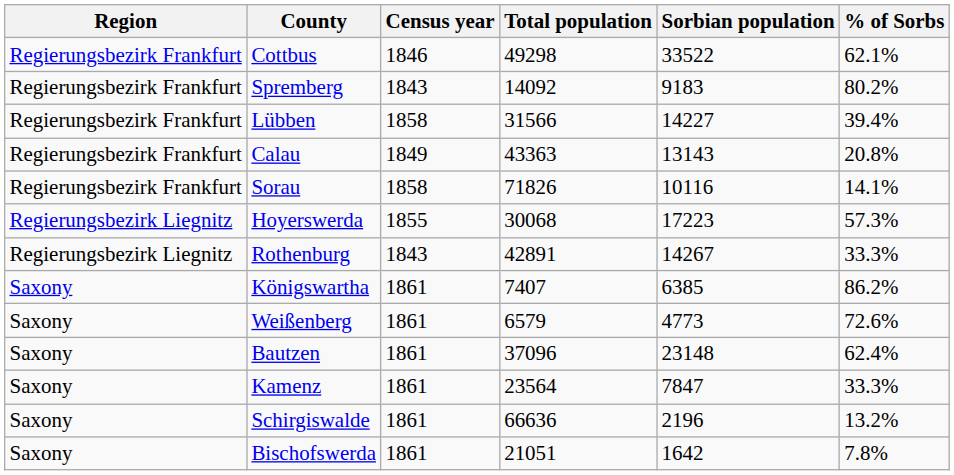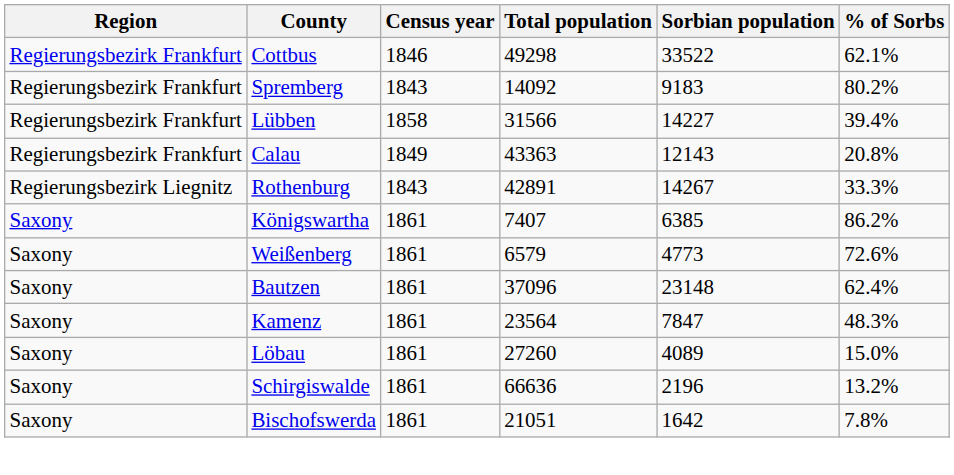Calau | Sorbian population: 13143 -> 12143
- row: Regierungsbezirk Frankfurt | Sorau | 1858 | 71826 | 10116 | 14.1%
- row: Regierungsbezirk Liegnitz | Hoyerswerda | 1855 | 30068 | 17223 | 57.3%
Kamenz | % of Sorbs: 33.3% -> 48.3%
+ row: Saxony | Löbau | 1861 | 27260 | 4089 | 15.0%
